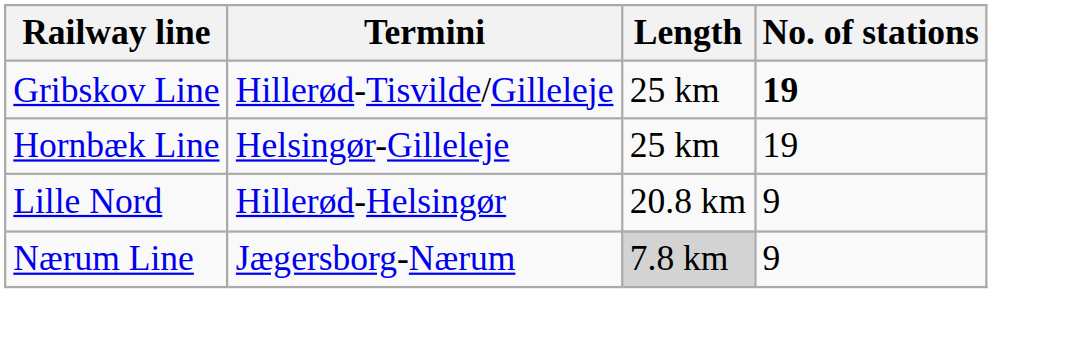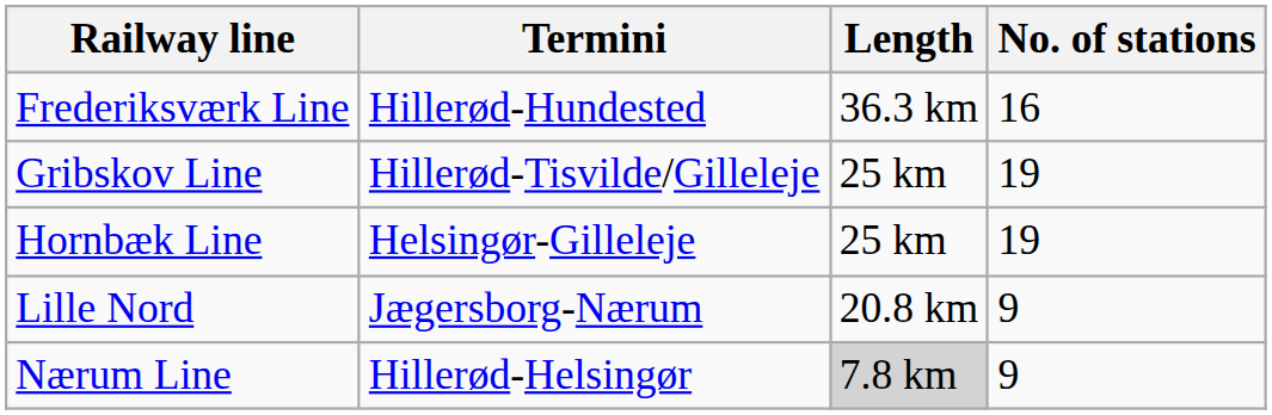+ row: Frederiksværk Line | Hillerød-Hundested | 36.3 km | 16
Gribskov Line | No. of stations: bold -> normal
Lille Nord | Termini: Hillerød-Helsingør -> Jægersborg-Nærum
Nærum Line | Termini: Jægersborg-Nærum -> Hillerød-Helsingør
